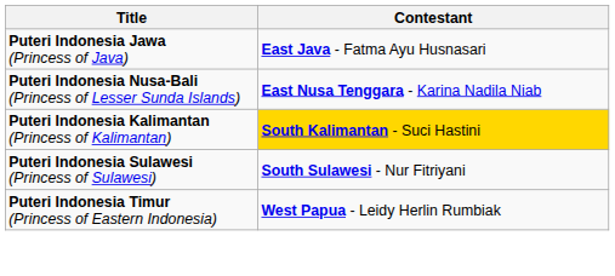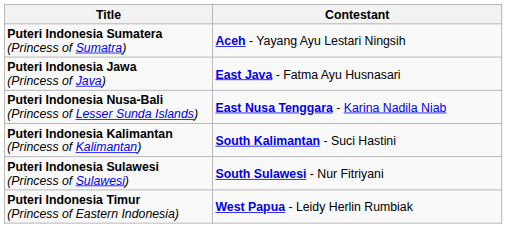+ row: Puteri Indonesia Sumatera (Princess of Sumatra) | Aceh - Yayang Ayu Lestari Ningsih
Puteri Indonesia Kalimantan (Princess of Kalimantan) | Contestant: gold background -> no background
